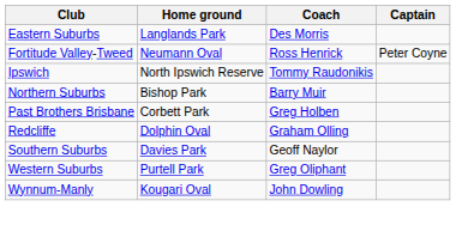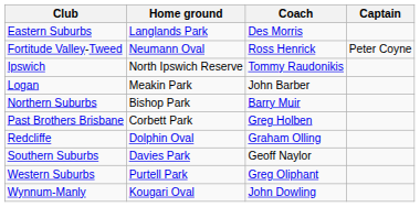+ row: Logan | Meakin Park | John Barber
